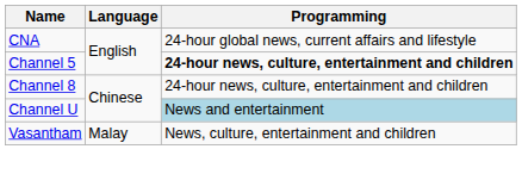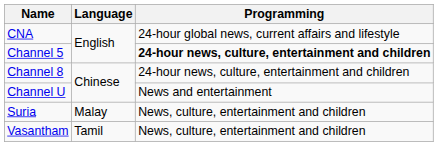Channel U | Programming: lightblue background -> no background
+ row: Suria | Malay | News, culture, entertainment and children
Vasantham | Language: Malay -> Tamil
